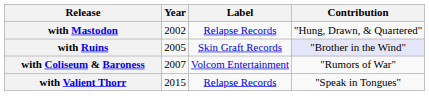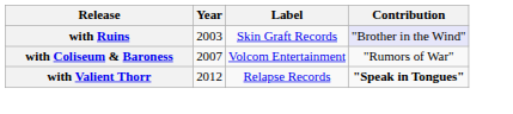- row: with Mastodon | 2002 | Relapse Records | "Hung, Drawn, & Quartered"
with Ruins | Year: 2005 -> 2003
with Valient Thorr | Year: 2015 -> 2012
with Valient Thorr | Contribution: normal -> bold
